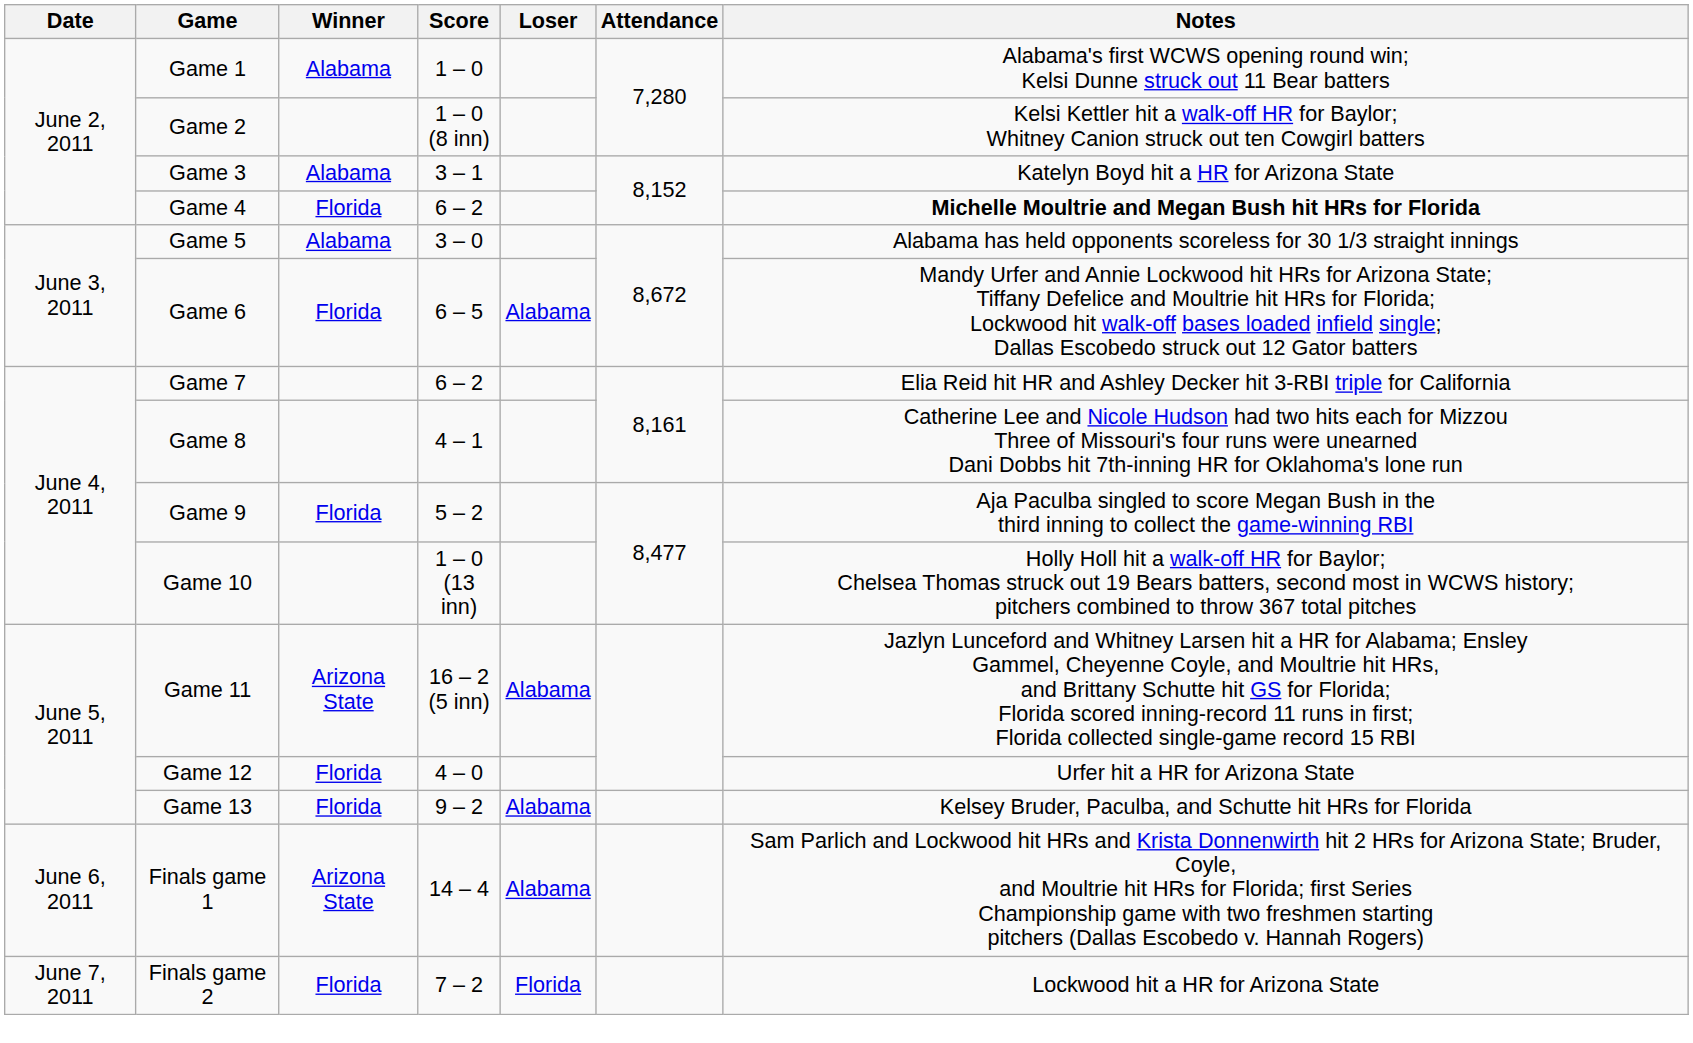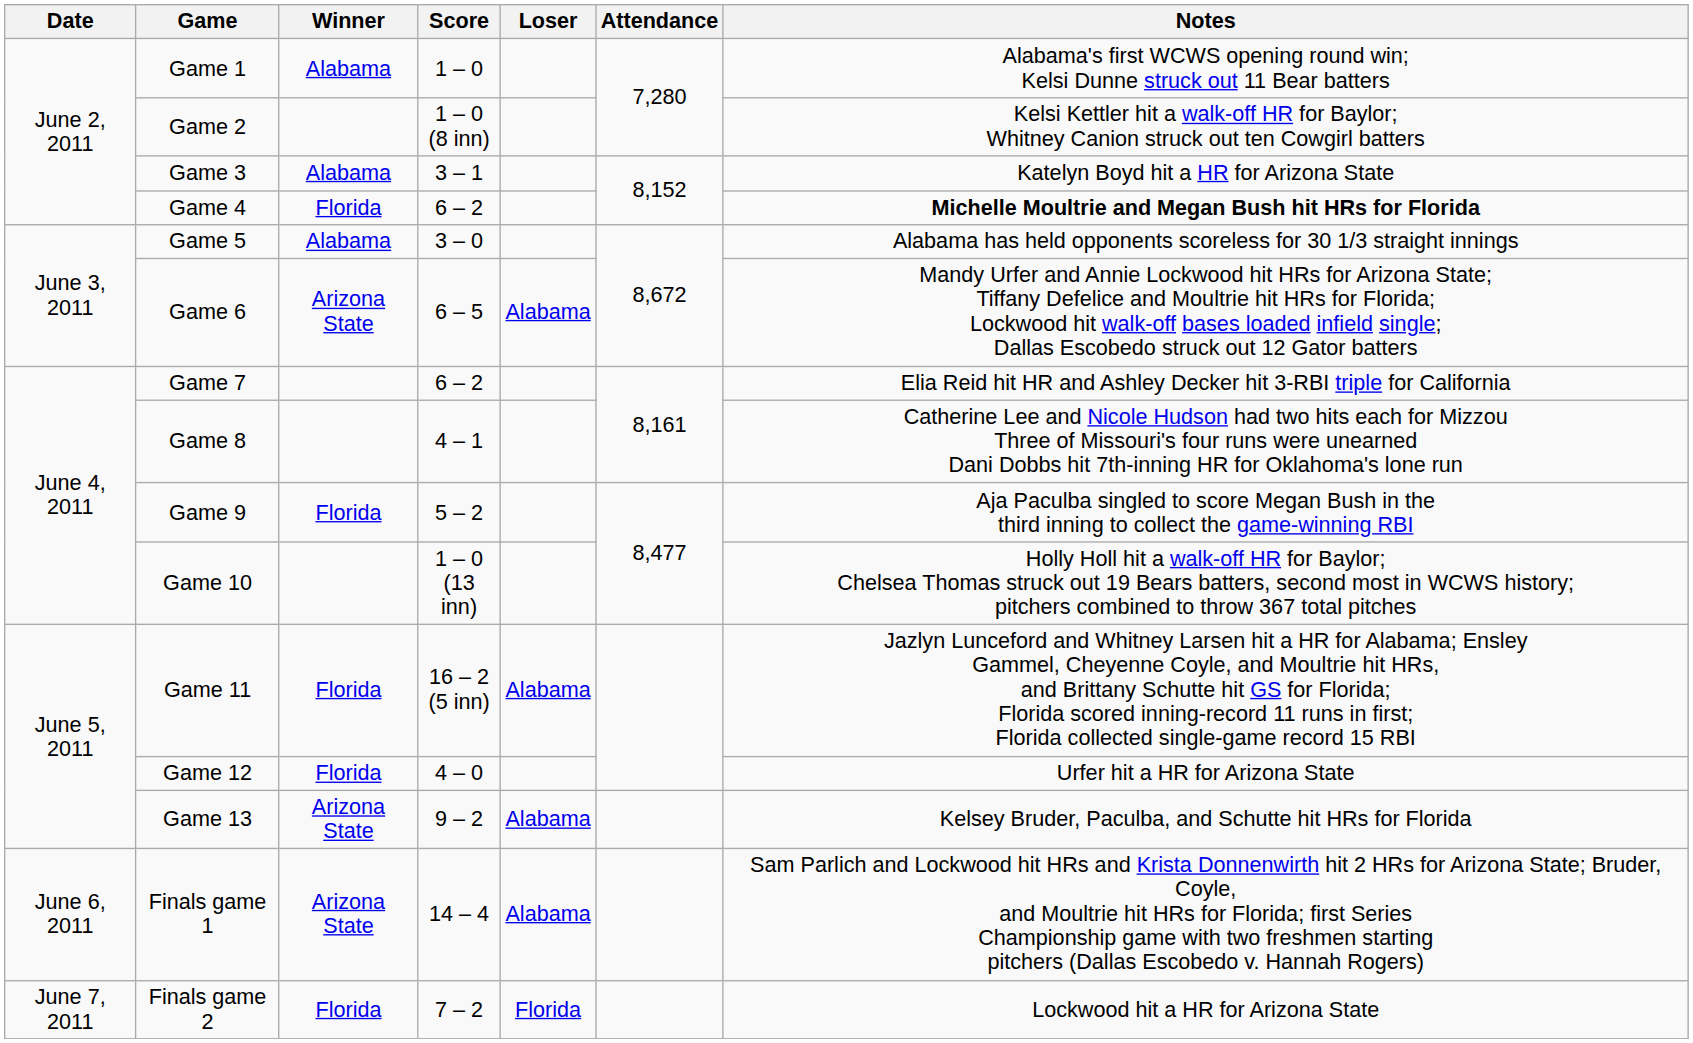Game 6 | Winner: Florida -> Arizona State
Game 11 | Winner: Arizona State -> Florida
Game 13 | Winner: Florida -> Arizona State
